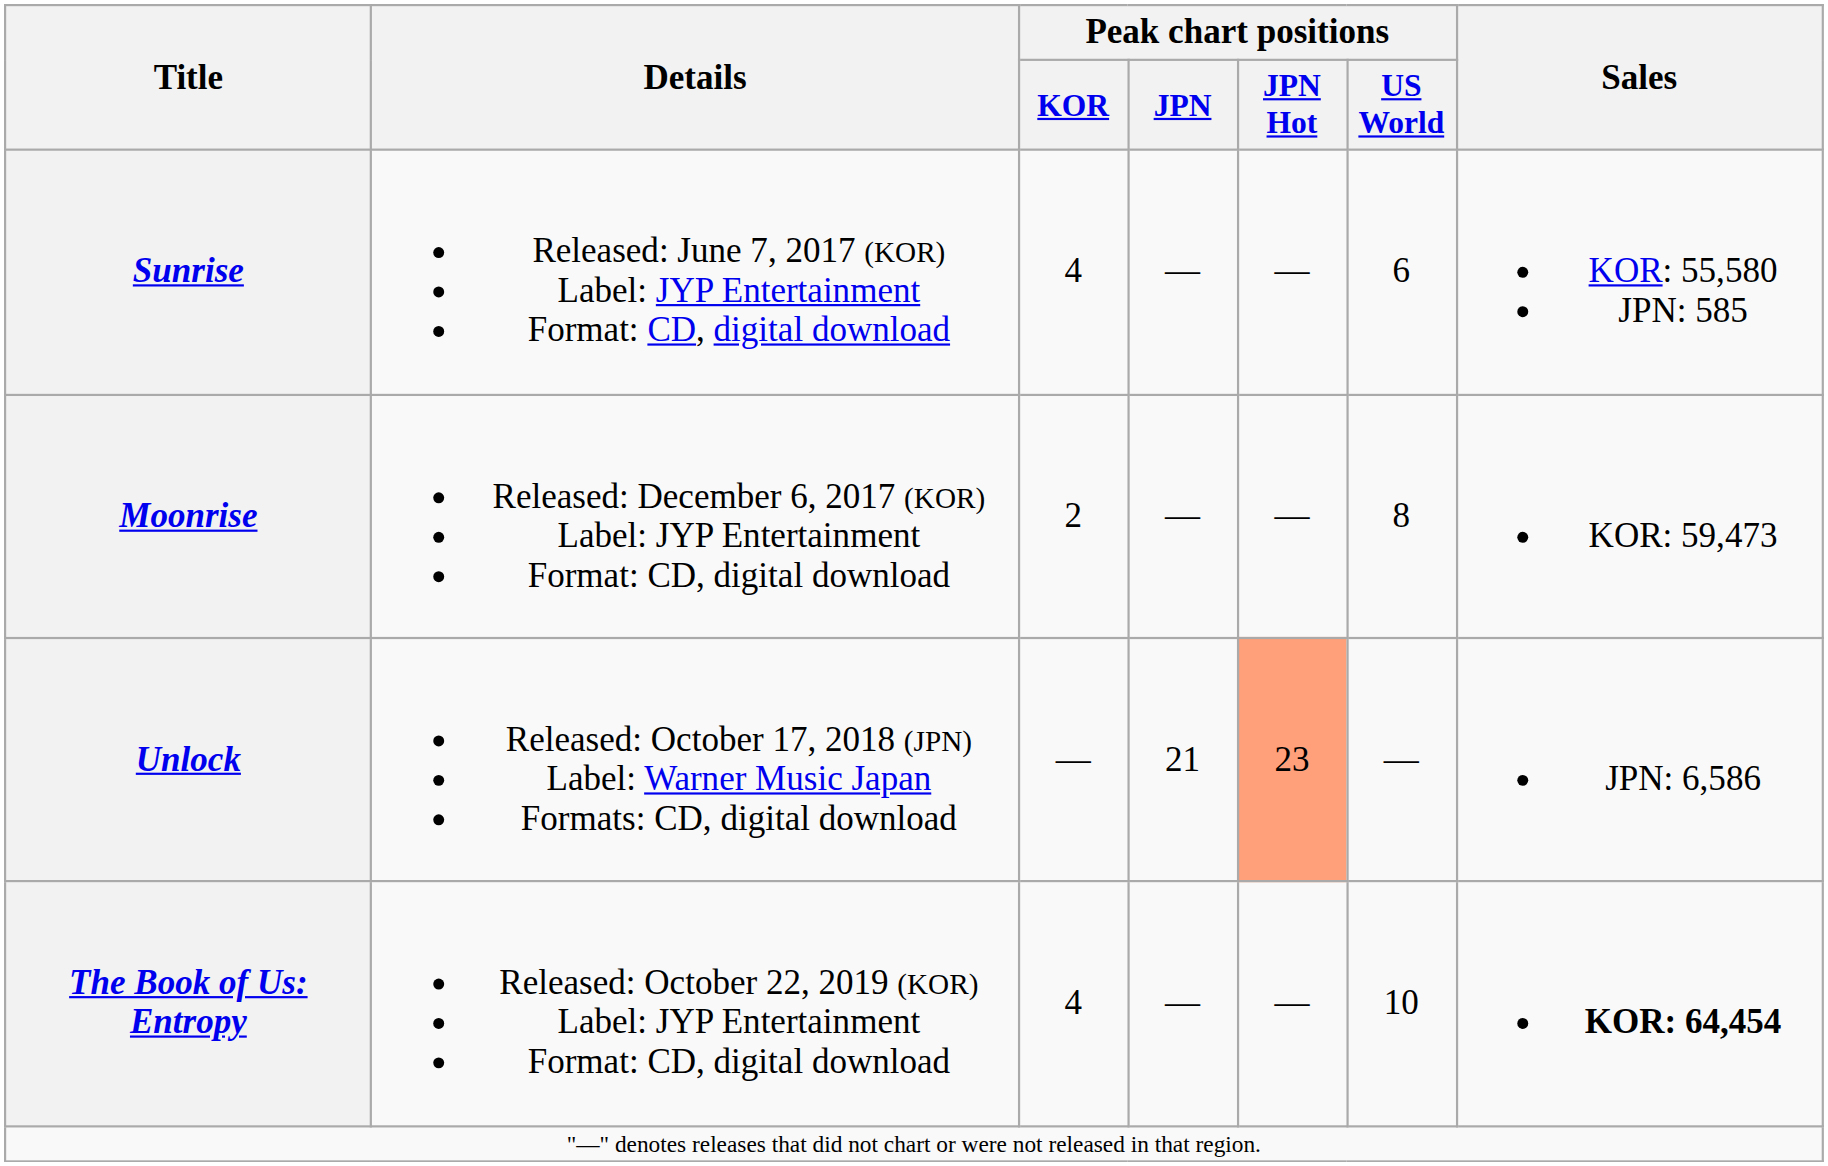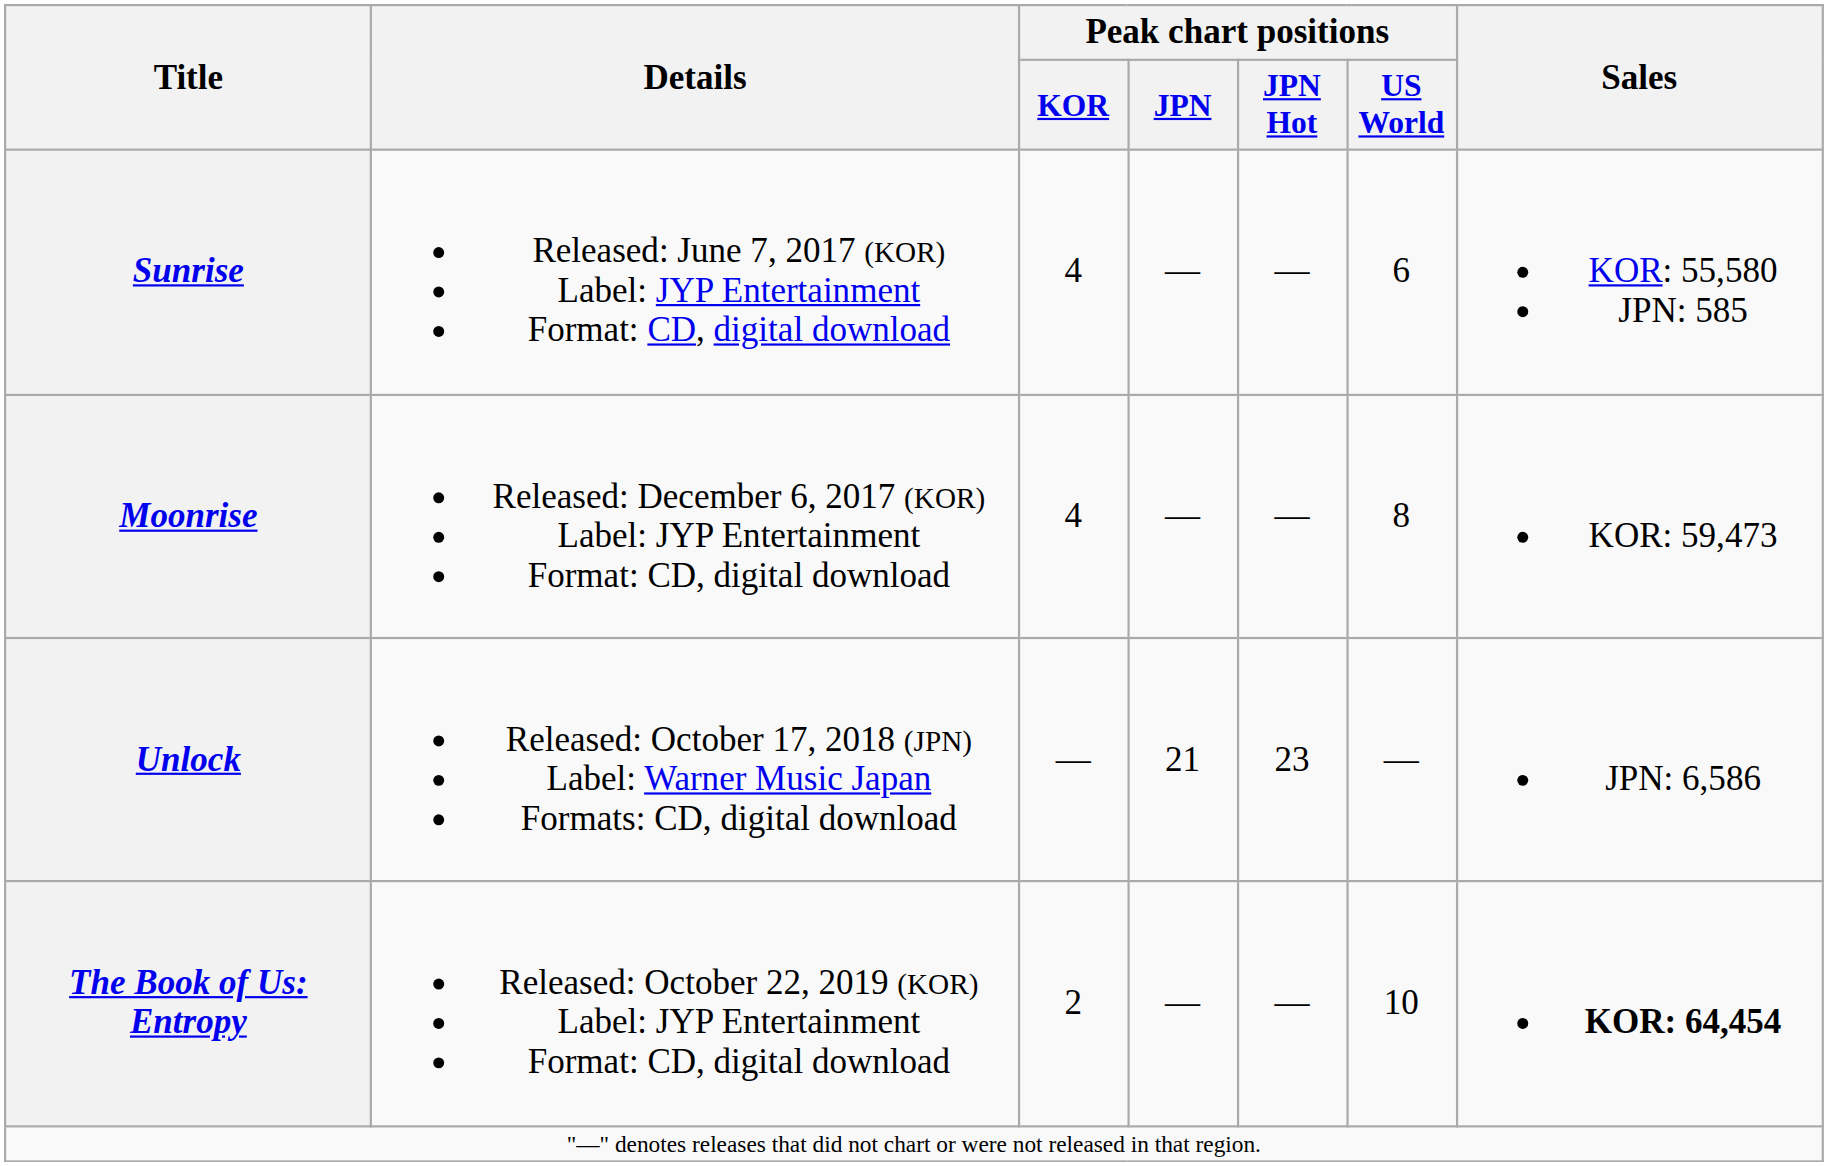Moonrise | Peak chart positions / KOR: 2 -> 4
Unlock | Peak chart positions / JPN Hot: lightsalmon background -> no background
The Book of Us: Entropy | Peak chart positions / KOR: 4 -> 2
